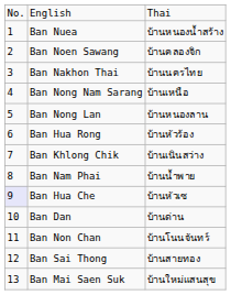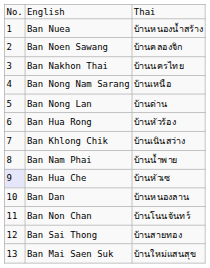Ban Nong Lan | column 3: บ้านหนองลาน -> บ้านด่าน
Ban Dan | column 3: บ้านด่าน -> บ้านหนองลาน
